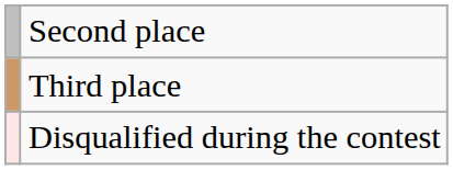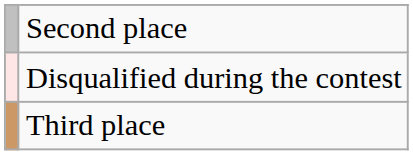rows swapped: Third place <-> Disqualified during the contest
